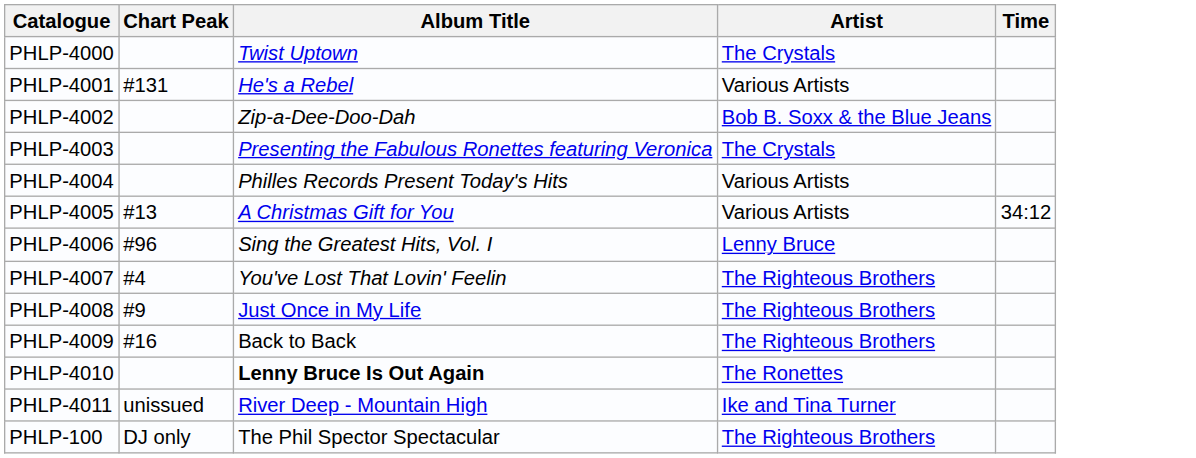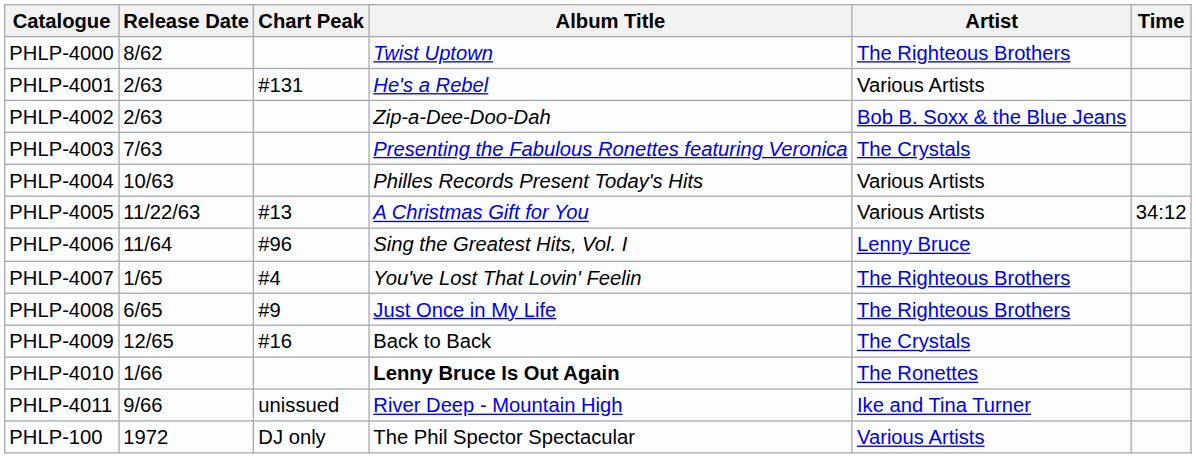+ column: Release Date | 8/62 | 2/63 | 2/63 | 7/63 | 10/63 | 11/22/63 | 11/64 | 1/65 | 6/65 | 12/65 | 1/66 | 9/66 | 1972
PHLP-4000 | Artist: The Crystals -> The Righteous Brothers
PHLP-4009 | Artist: The Righteous Brothers -> The Crystals
PHLP-100 | Artist: The Righteous Brothers -> Various Artists
